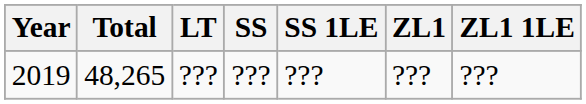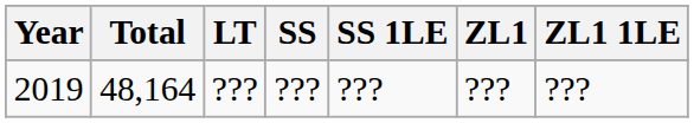2019 | Total: 48,265 -> 48,164
